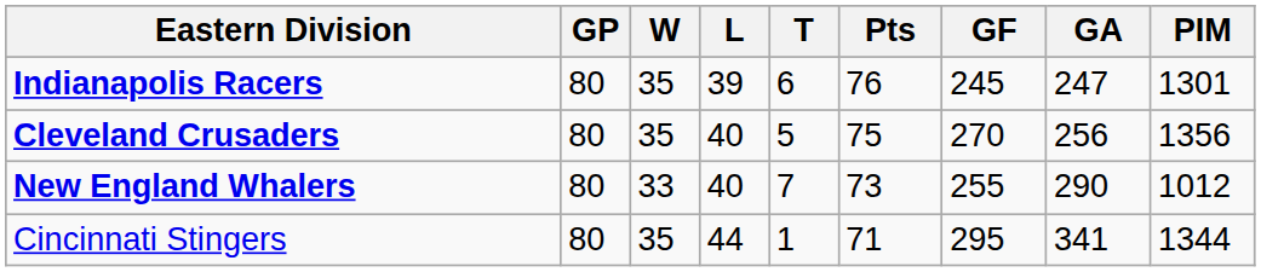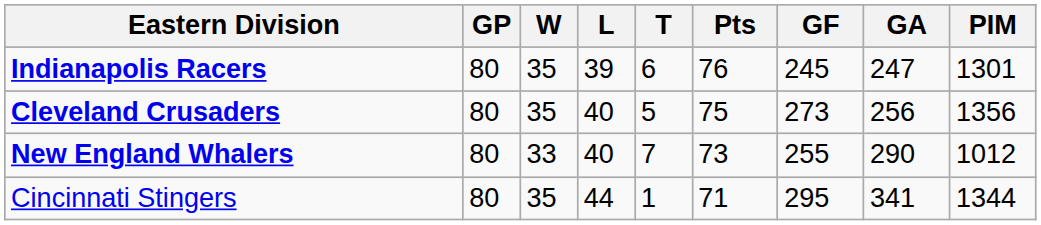Cleveland Crusaders | GF: 270 -> 273
